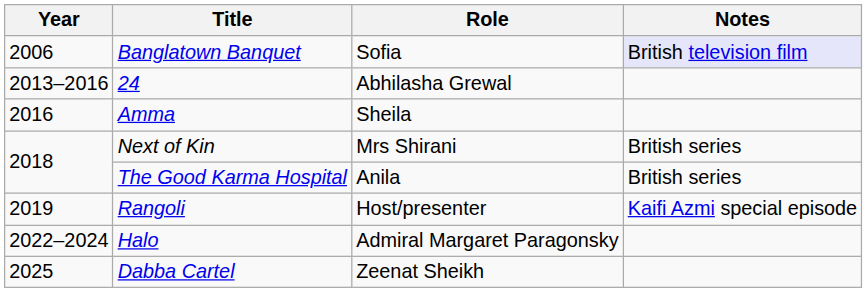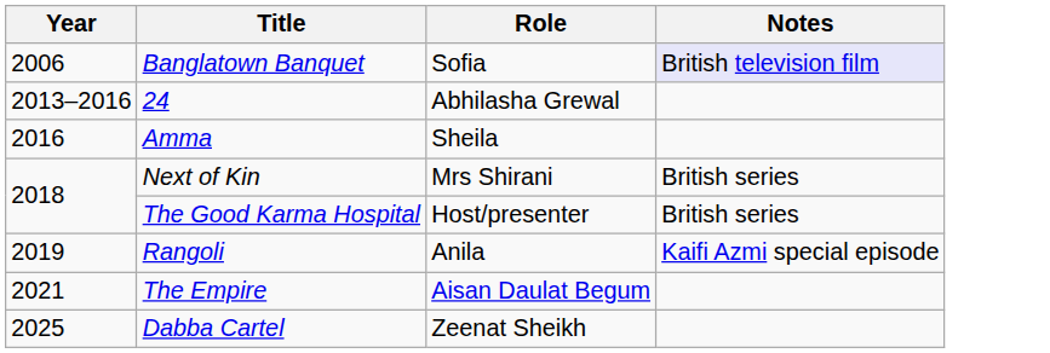The Good Karma Hospital | Role: Anila -> Host/presenter
Rangoli | Role: Host/presenter -> Anila
+ row: 2021 | The Empire | Aisan Daulat Begum
- row: 2022–2024 | Halo | Admiral Margaret Paragonsky
